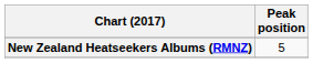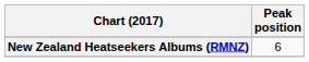New Zealand Heatseekers Albums (RMNZ) | Peak position: 5 -> 6
